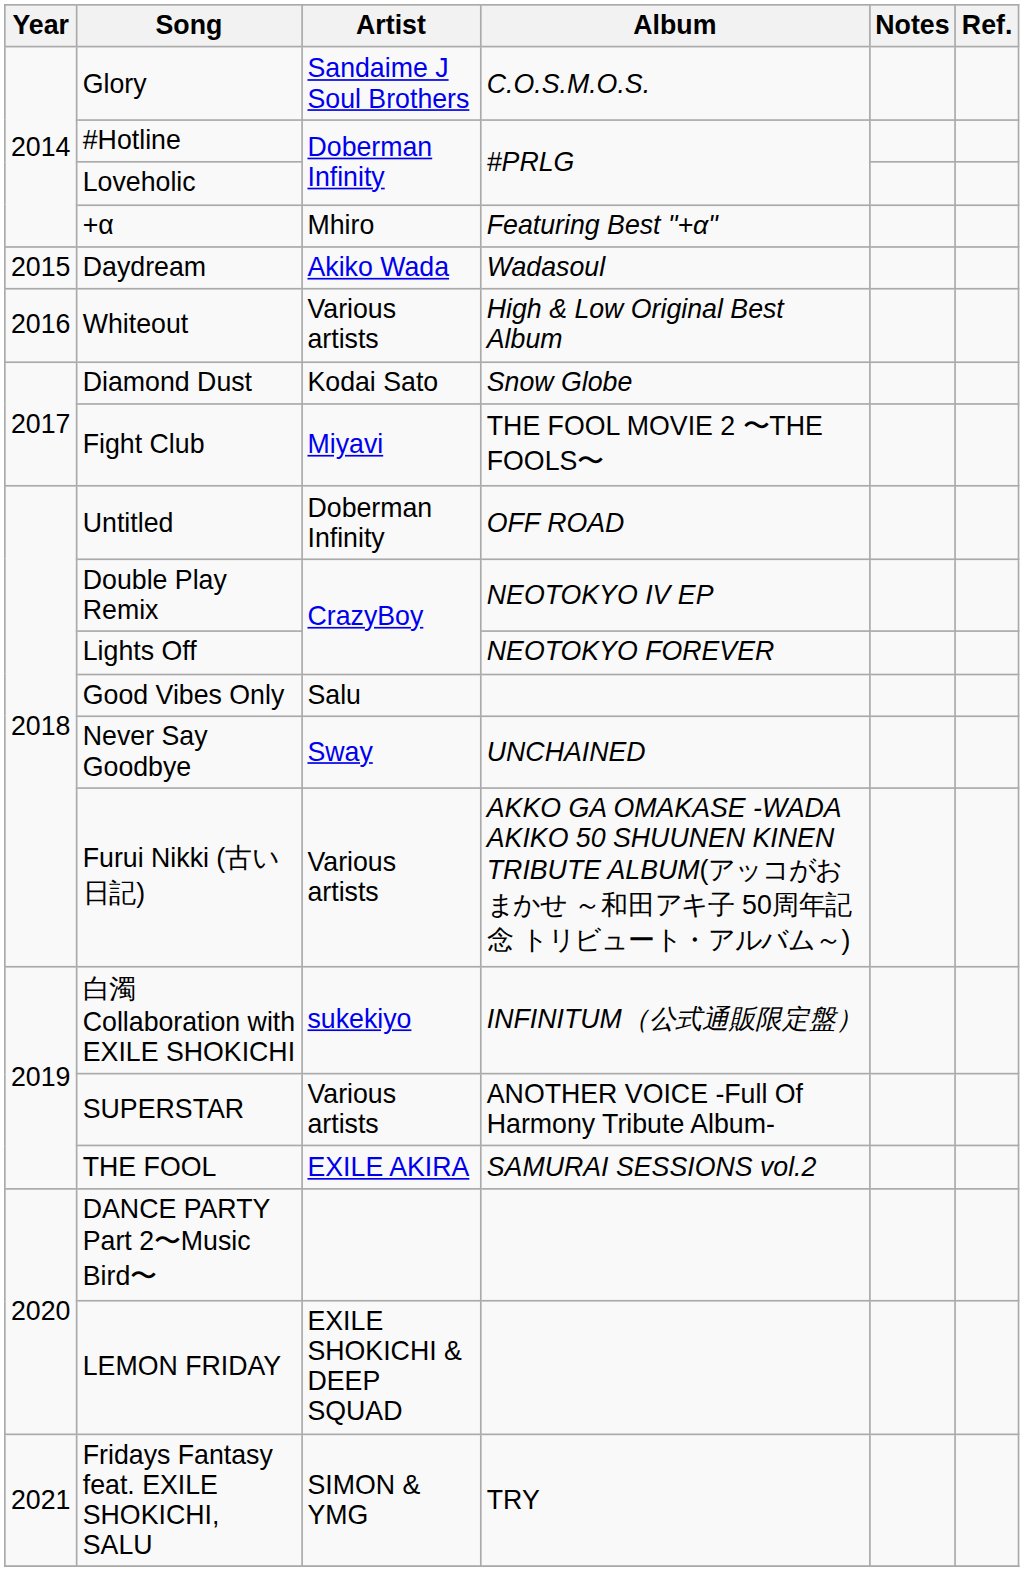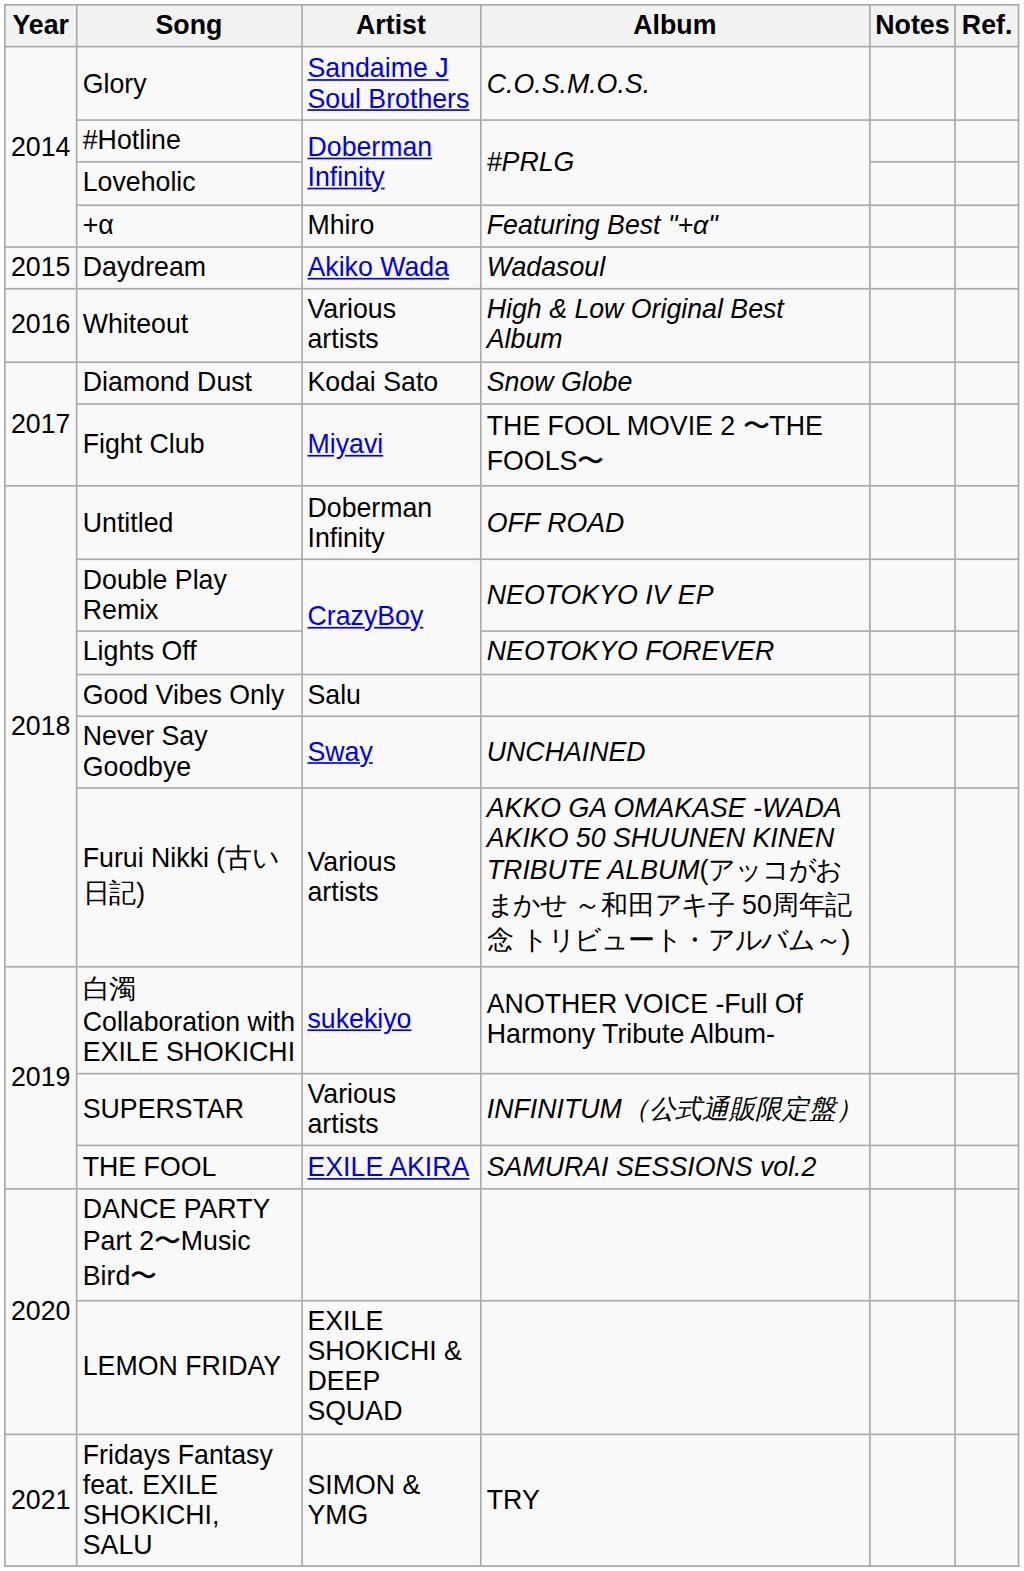白濁 Collaboration with EXILE SHOKICHI | Album: INFINITUM（公式通販限定盤） -> ANOTHER VOICE -Full Of Harmony Tribute Album-
SUPERSTAR | Album: ANOTHER VOICE -Full Of Harmony Tribute Album- -> INFINITUM（公式通販限定盤）
